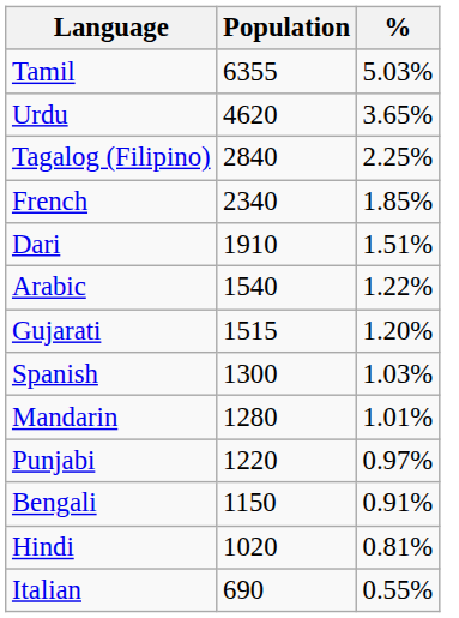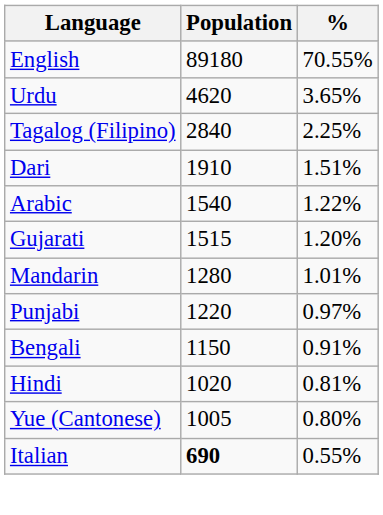+ row: English | 89180 | 70.55%
- row: Tamil | 6355 | 5.03%
- row: French | 2340 | 1.85%
- row: Spanish | 1300 | 1.03%
+ row: Yue (Cantonese) | 1005 | 0.80%
Italian | Population: normal -> bold
